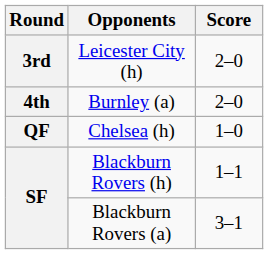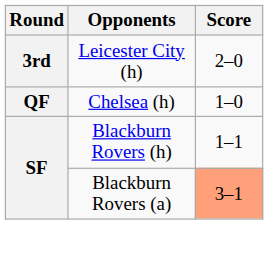- row: 4th | Burnley (a) | 2–0
Blackburn Rovers (a) | Score: no background -> lightsalmon background
